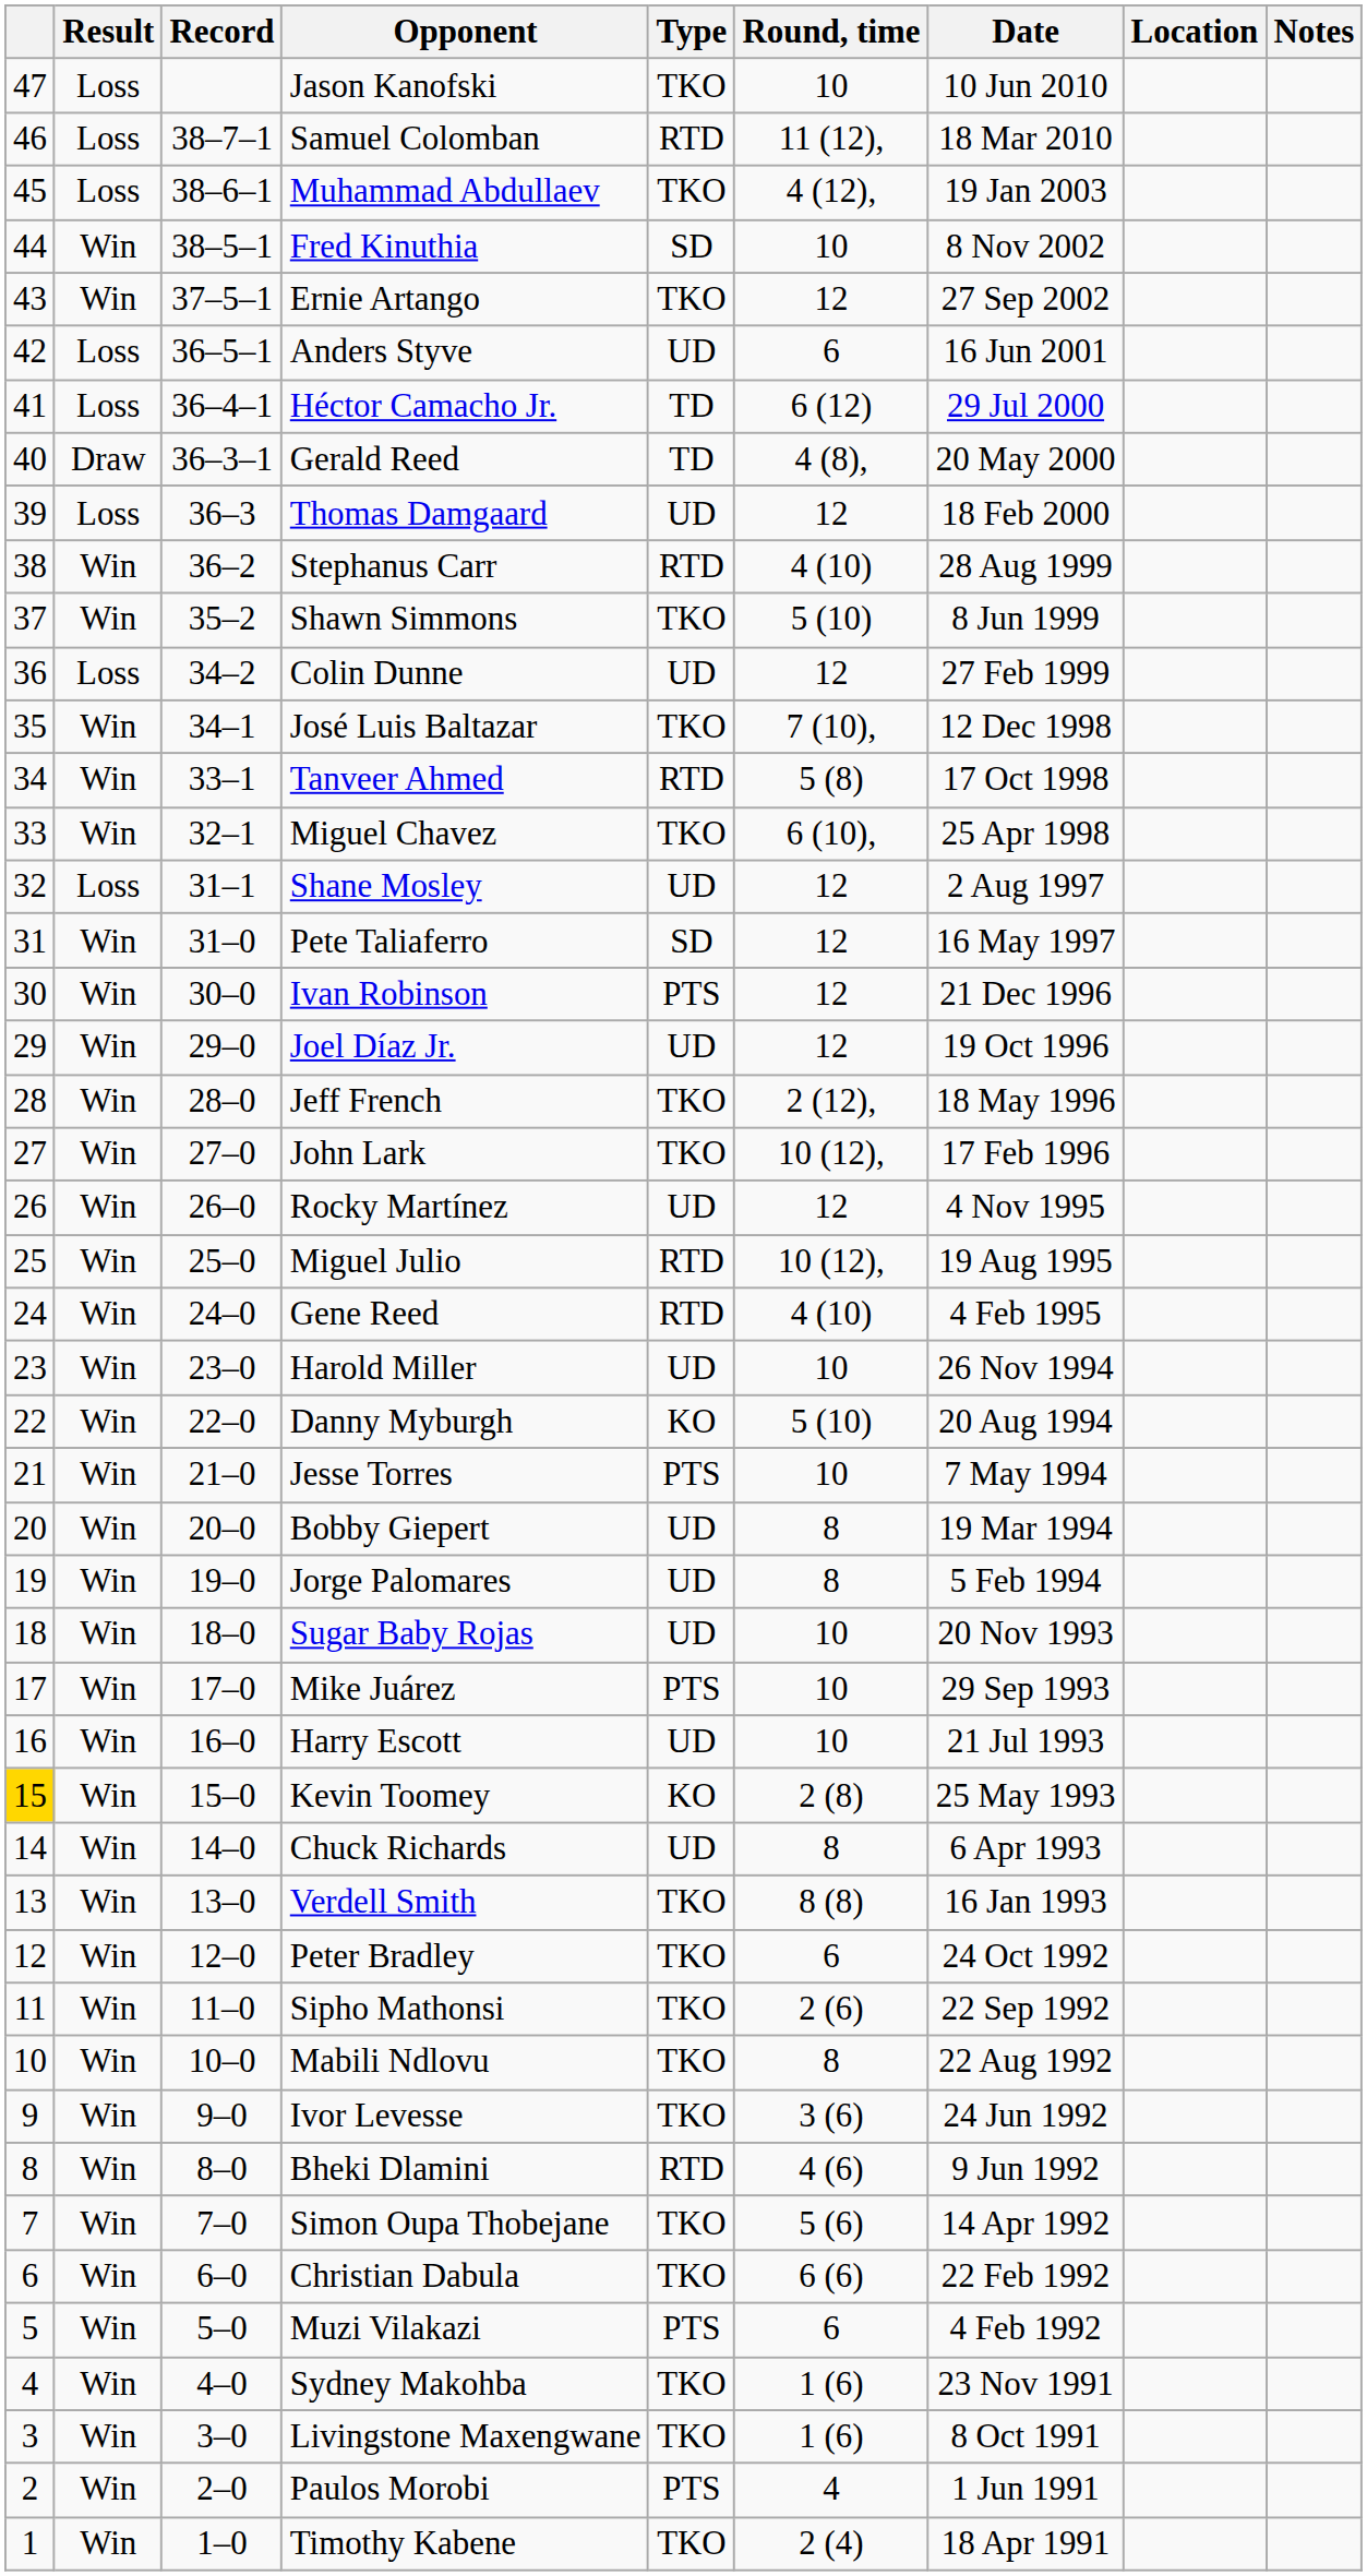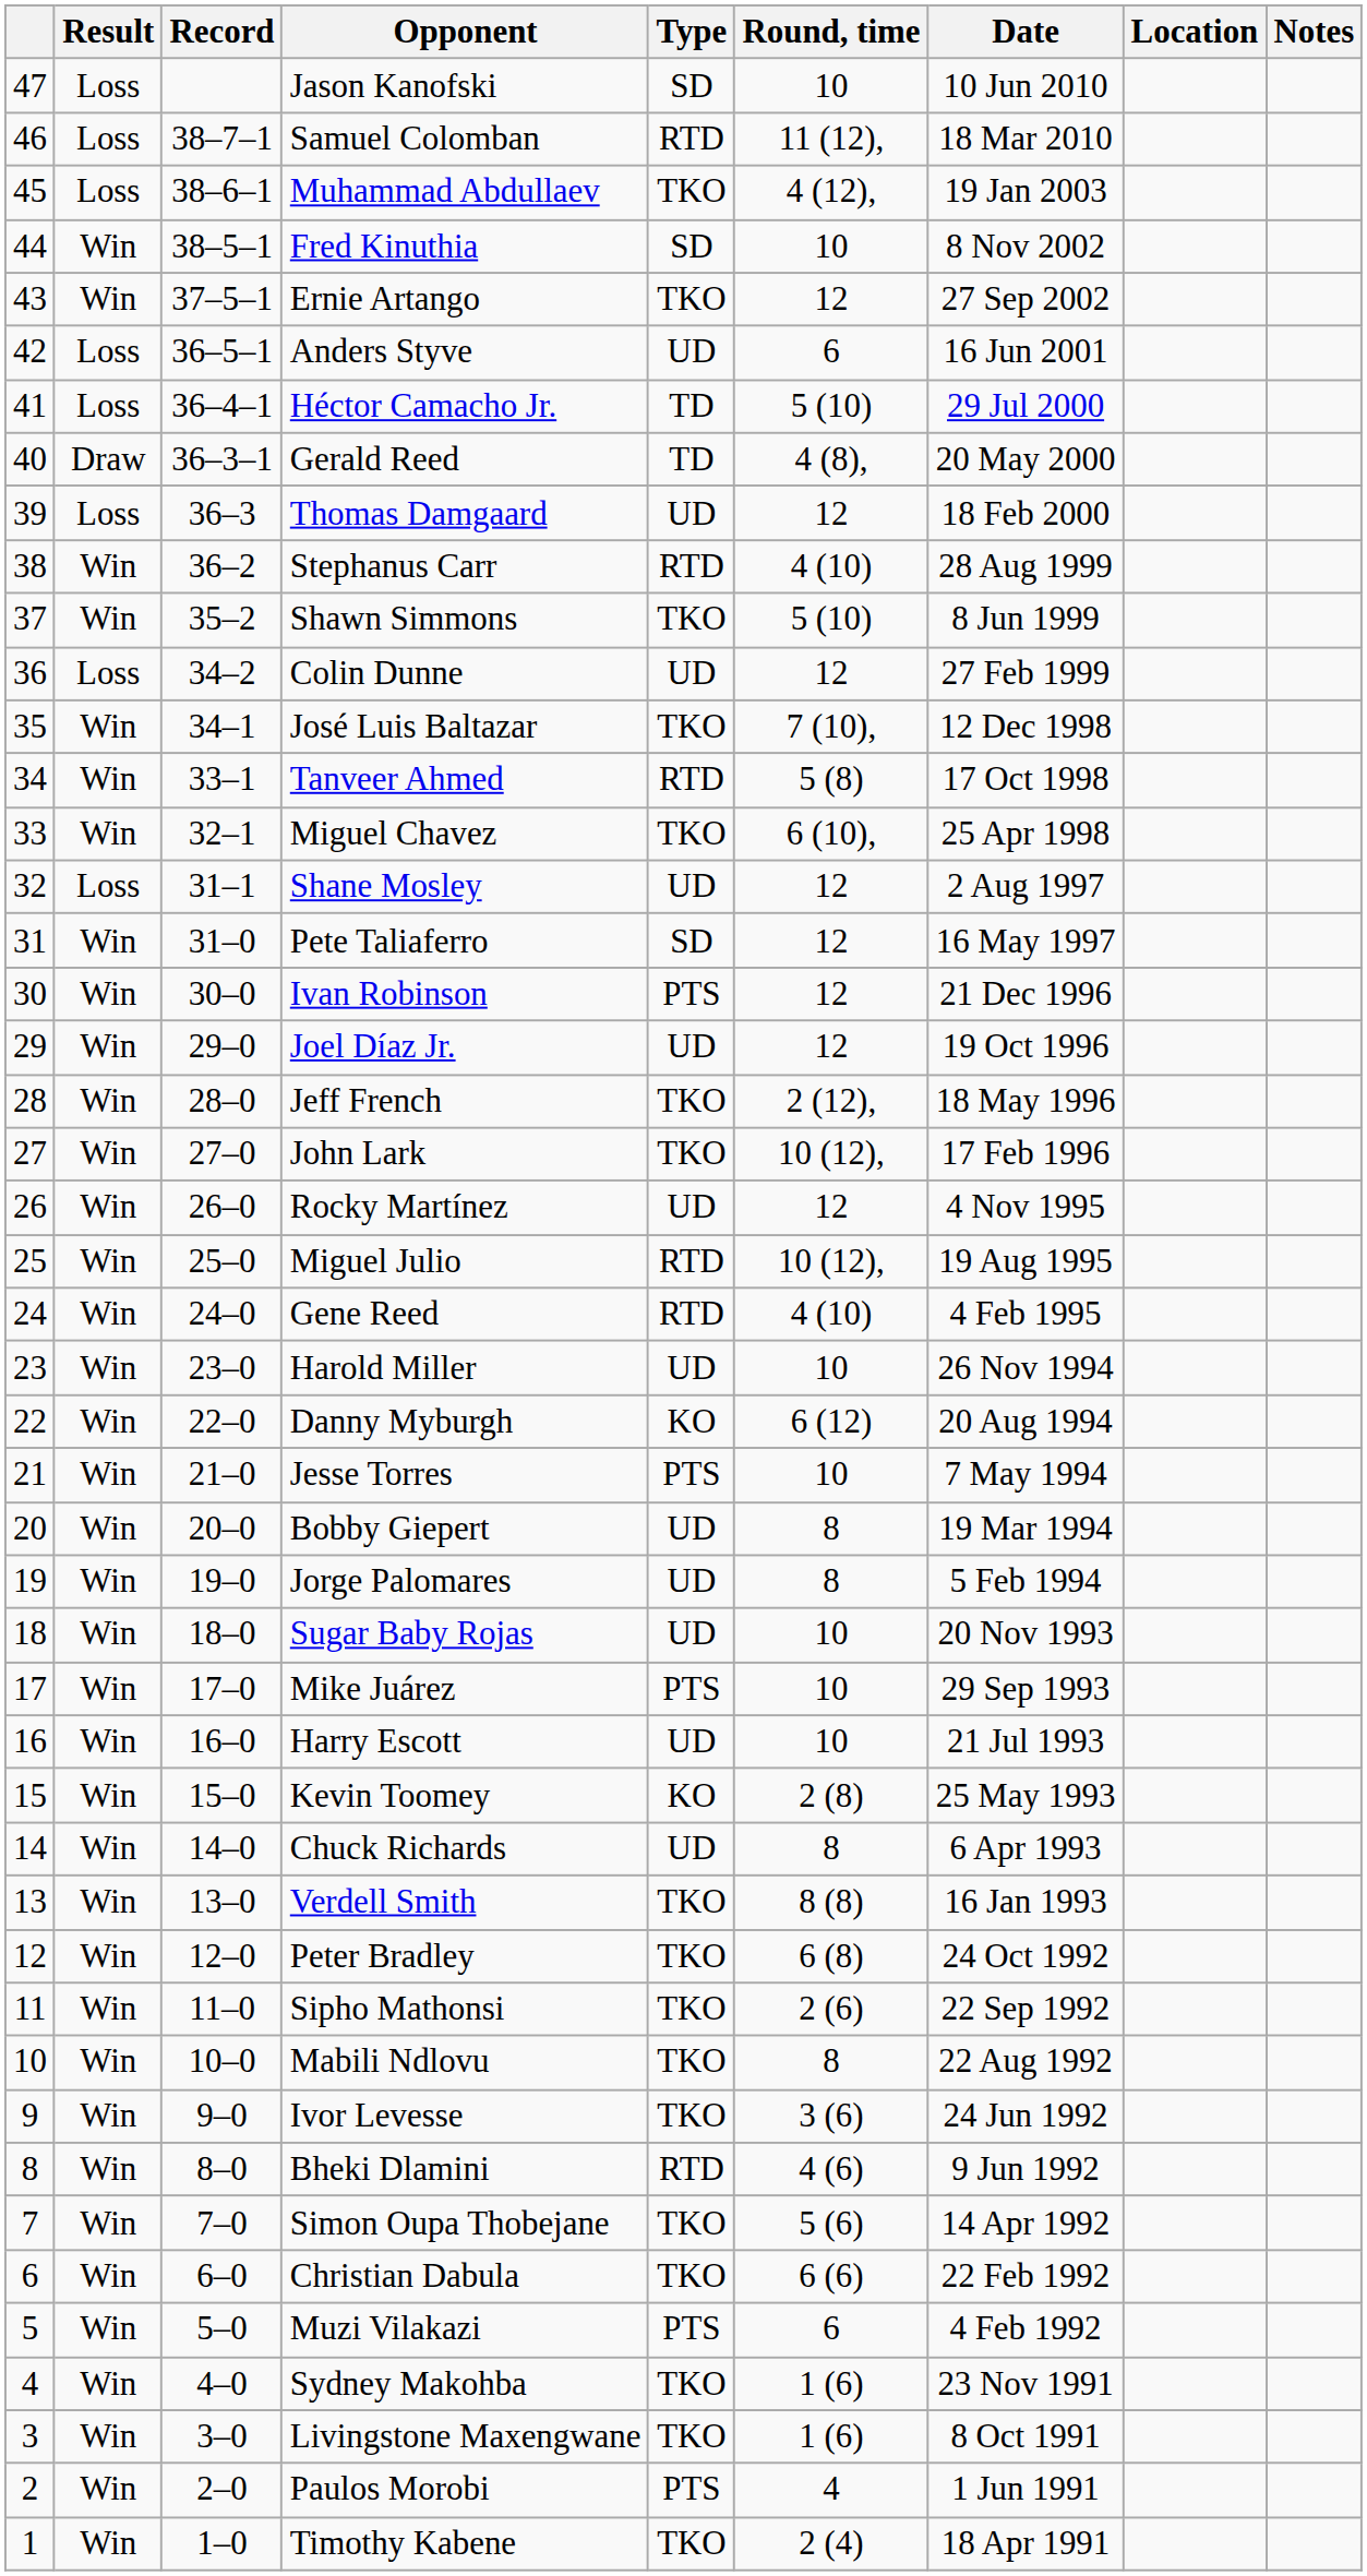Jason Kanofski | Type: TKO -> SD
Héctor Camacho Jr. | Round, time: 6 (12) -> 5 (10)
Danny Myburgh | Round, time: 5 (10) -> 6 (12)
Kevin Toomey | column 1: gold background -> no background
Peter Bradley | Round, time: 6 -> 6 (8)
